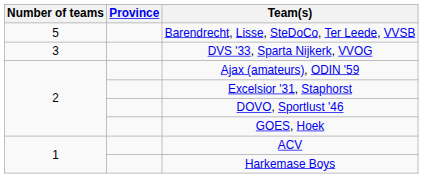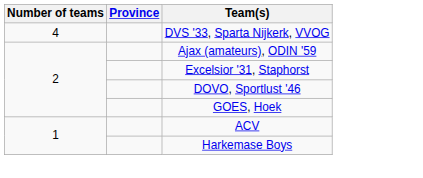- row: 5 | Barendrecht, Lisse, SteDoCo, Ter Leede, VVSB
DVS '33, Sparta Nijkerk, VVOG | Number of teams: 3 -> 4
